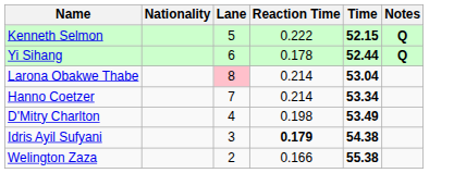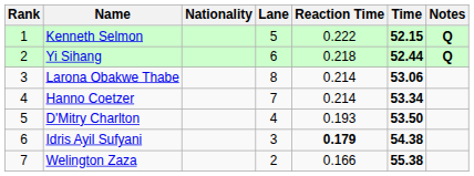+ column: Rank | 1 | 2 | 3 | 4 | 5 | 6 | 7
Yi Sihang | Reaction Time: 0.178 -> 0.218
Larona Obakwe Thabe | Lane: pink background -> no background
Larona Obakwe Thabe | Time: 53.04 -> 53.06
D'Mitry Charlton | Reaction Time: 0.198 -> 0.193
D'Mitry Charlton | Time: 53.49 -> 53.50
